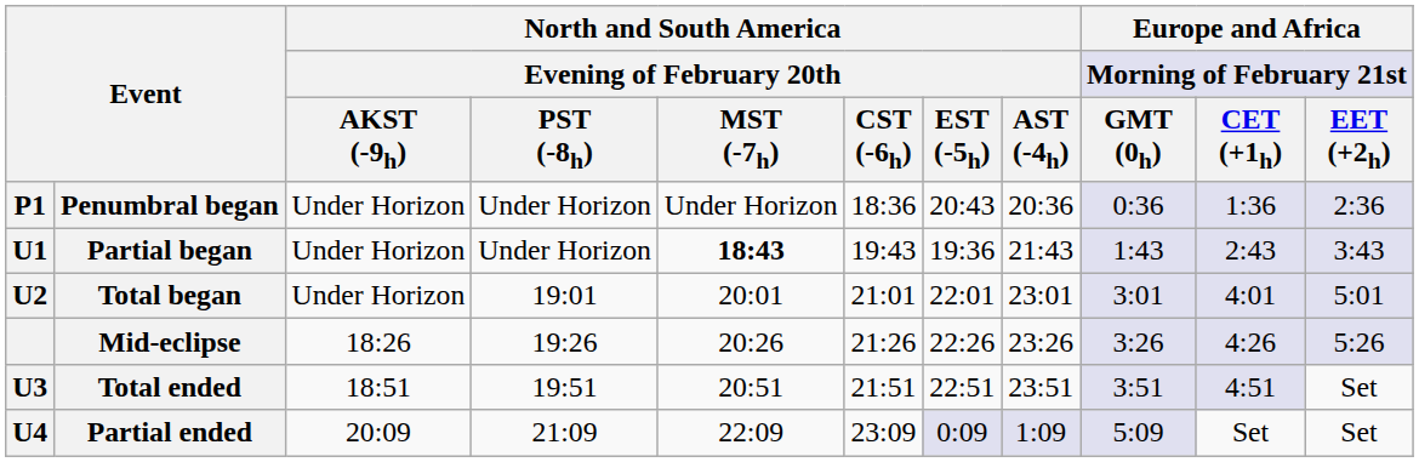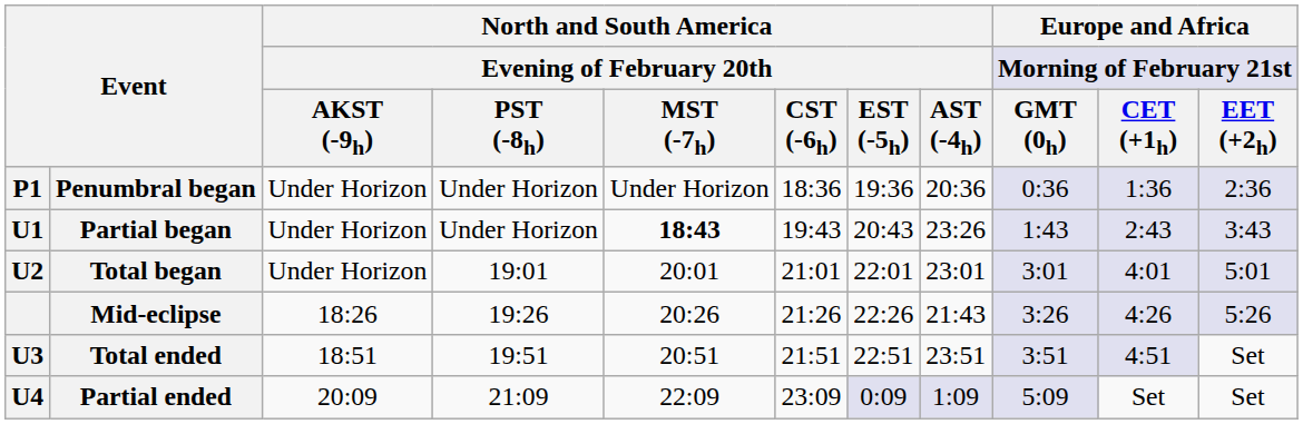Penumbral began | column 7: 20:43 -> 19:36
Partial began | column 7: 19:36 -> 20:43
Partial began | column 8: 21:43 -> 23:26
Mid-eclipse | column 8: 23:26 -> 21:43
